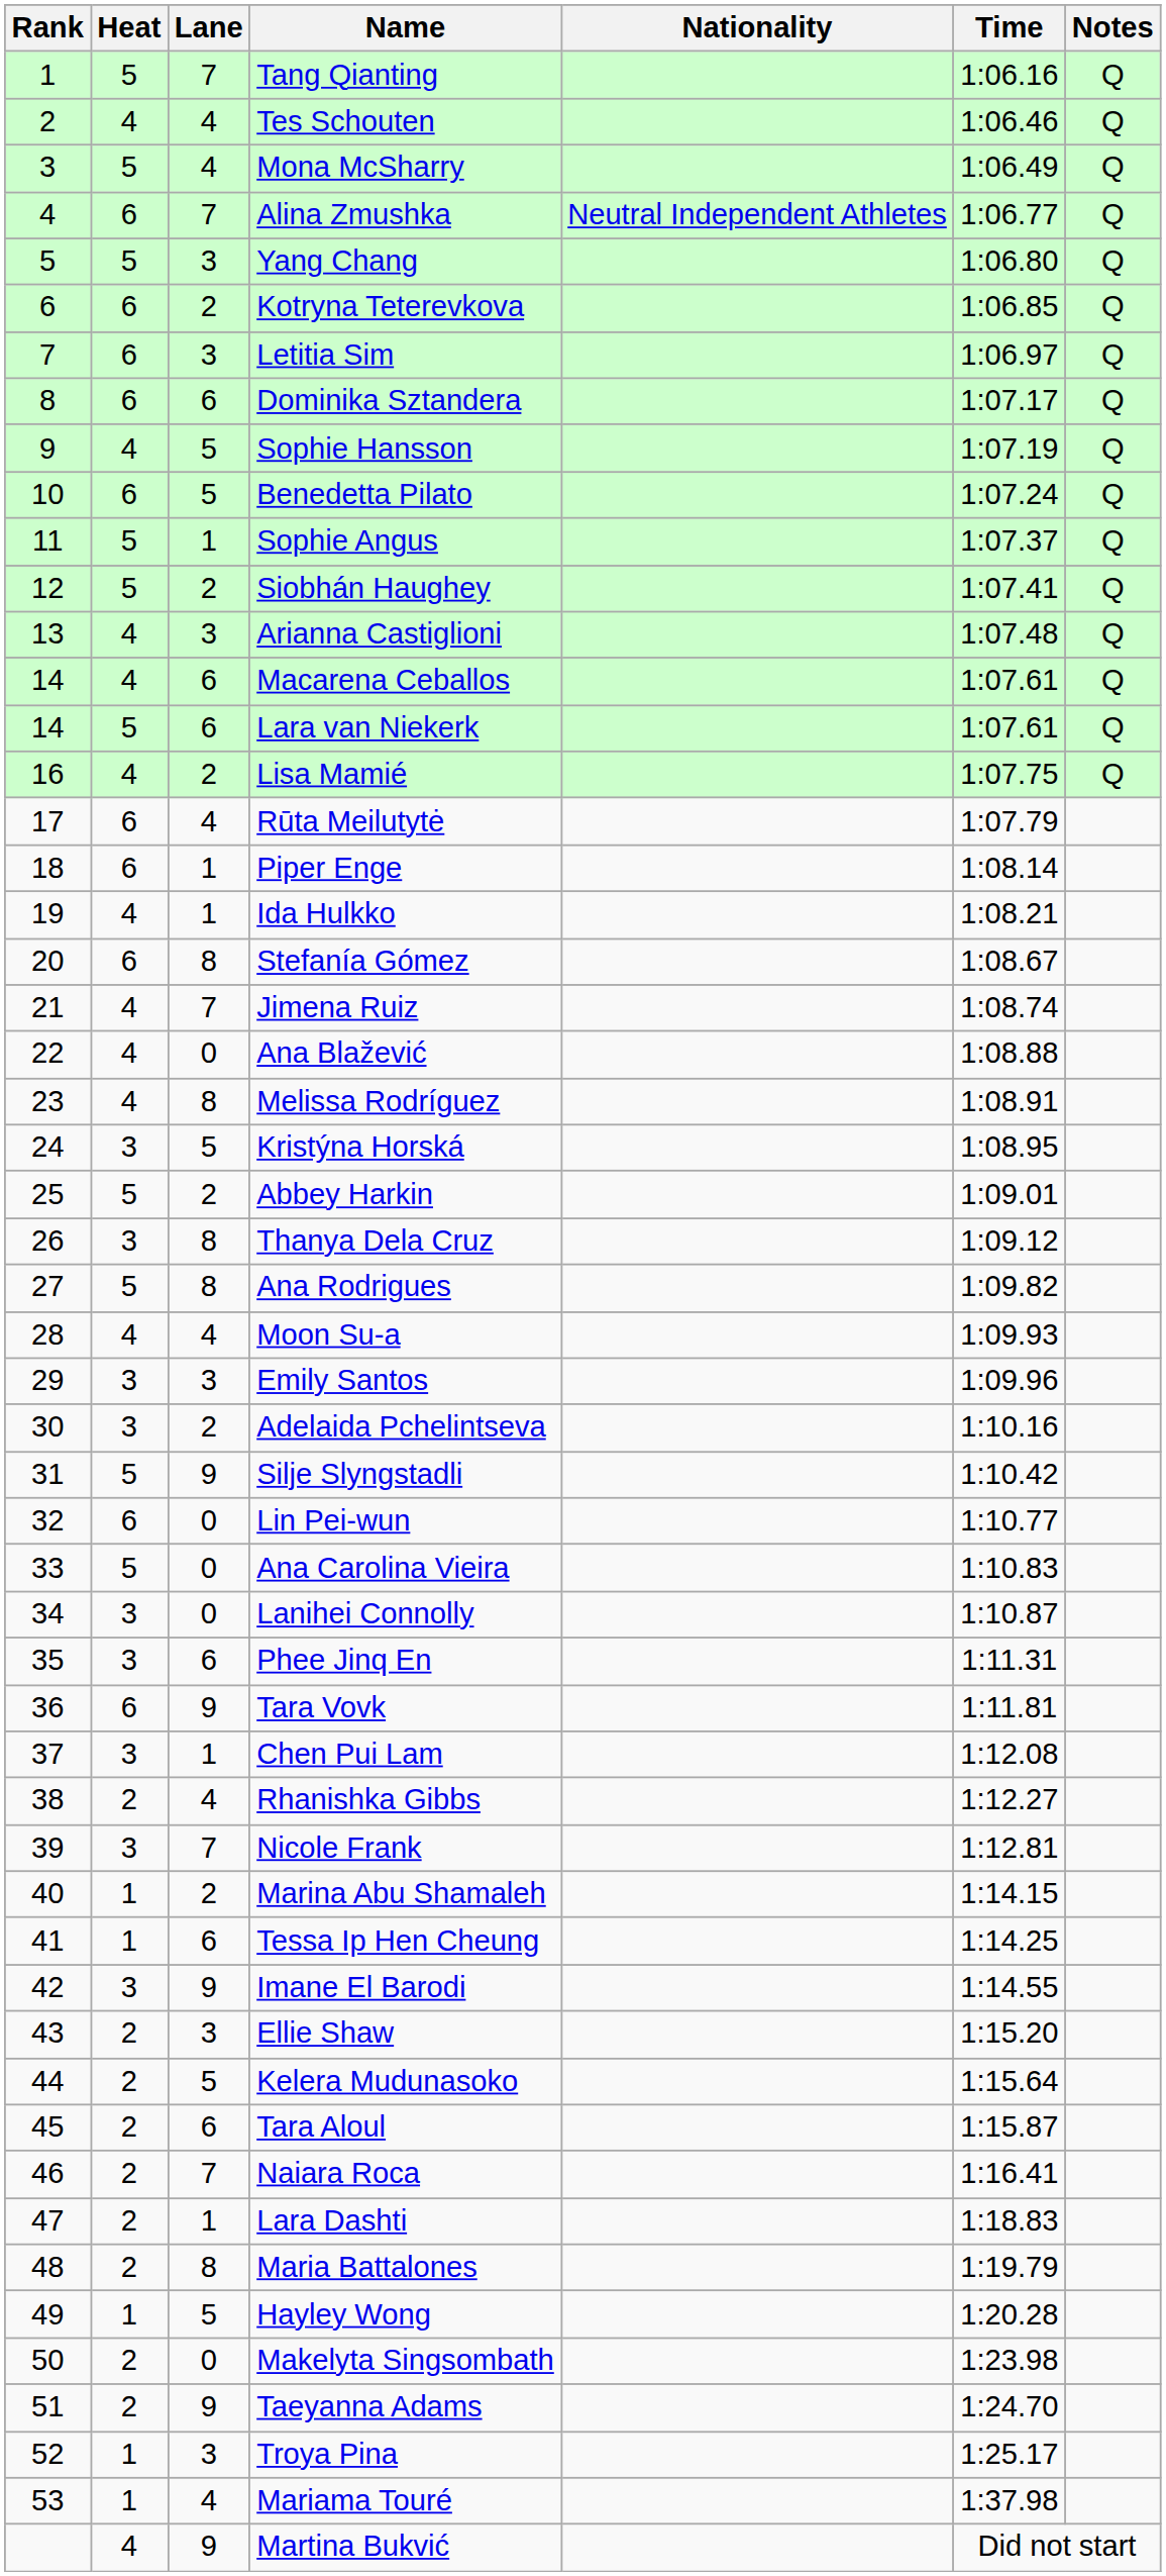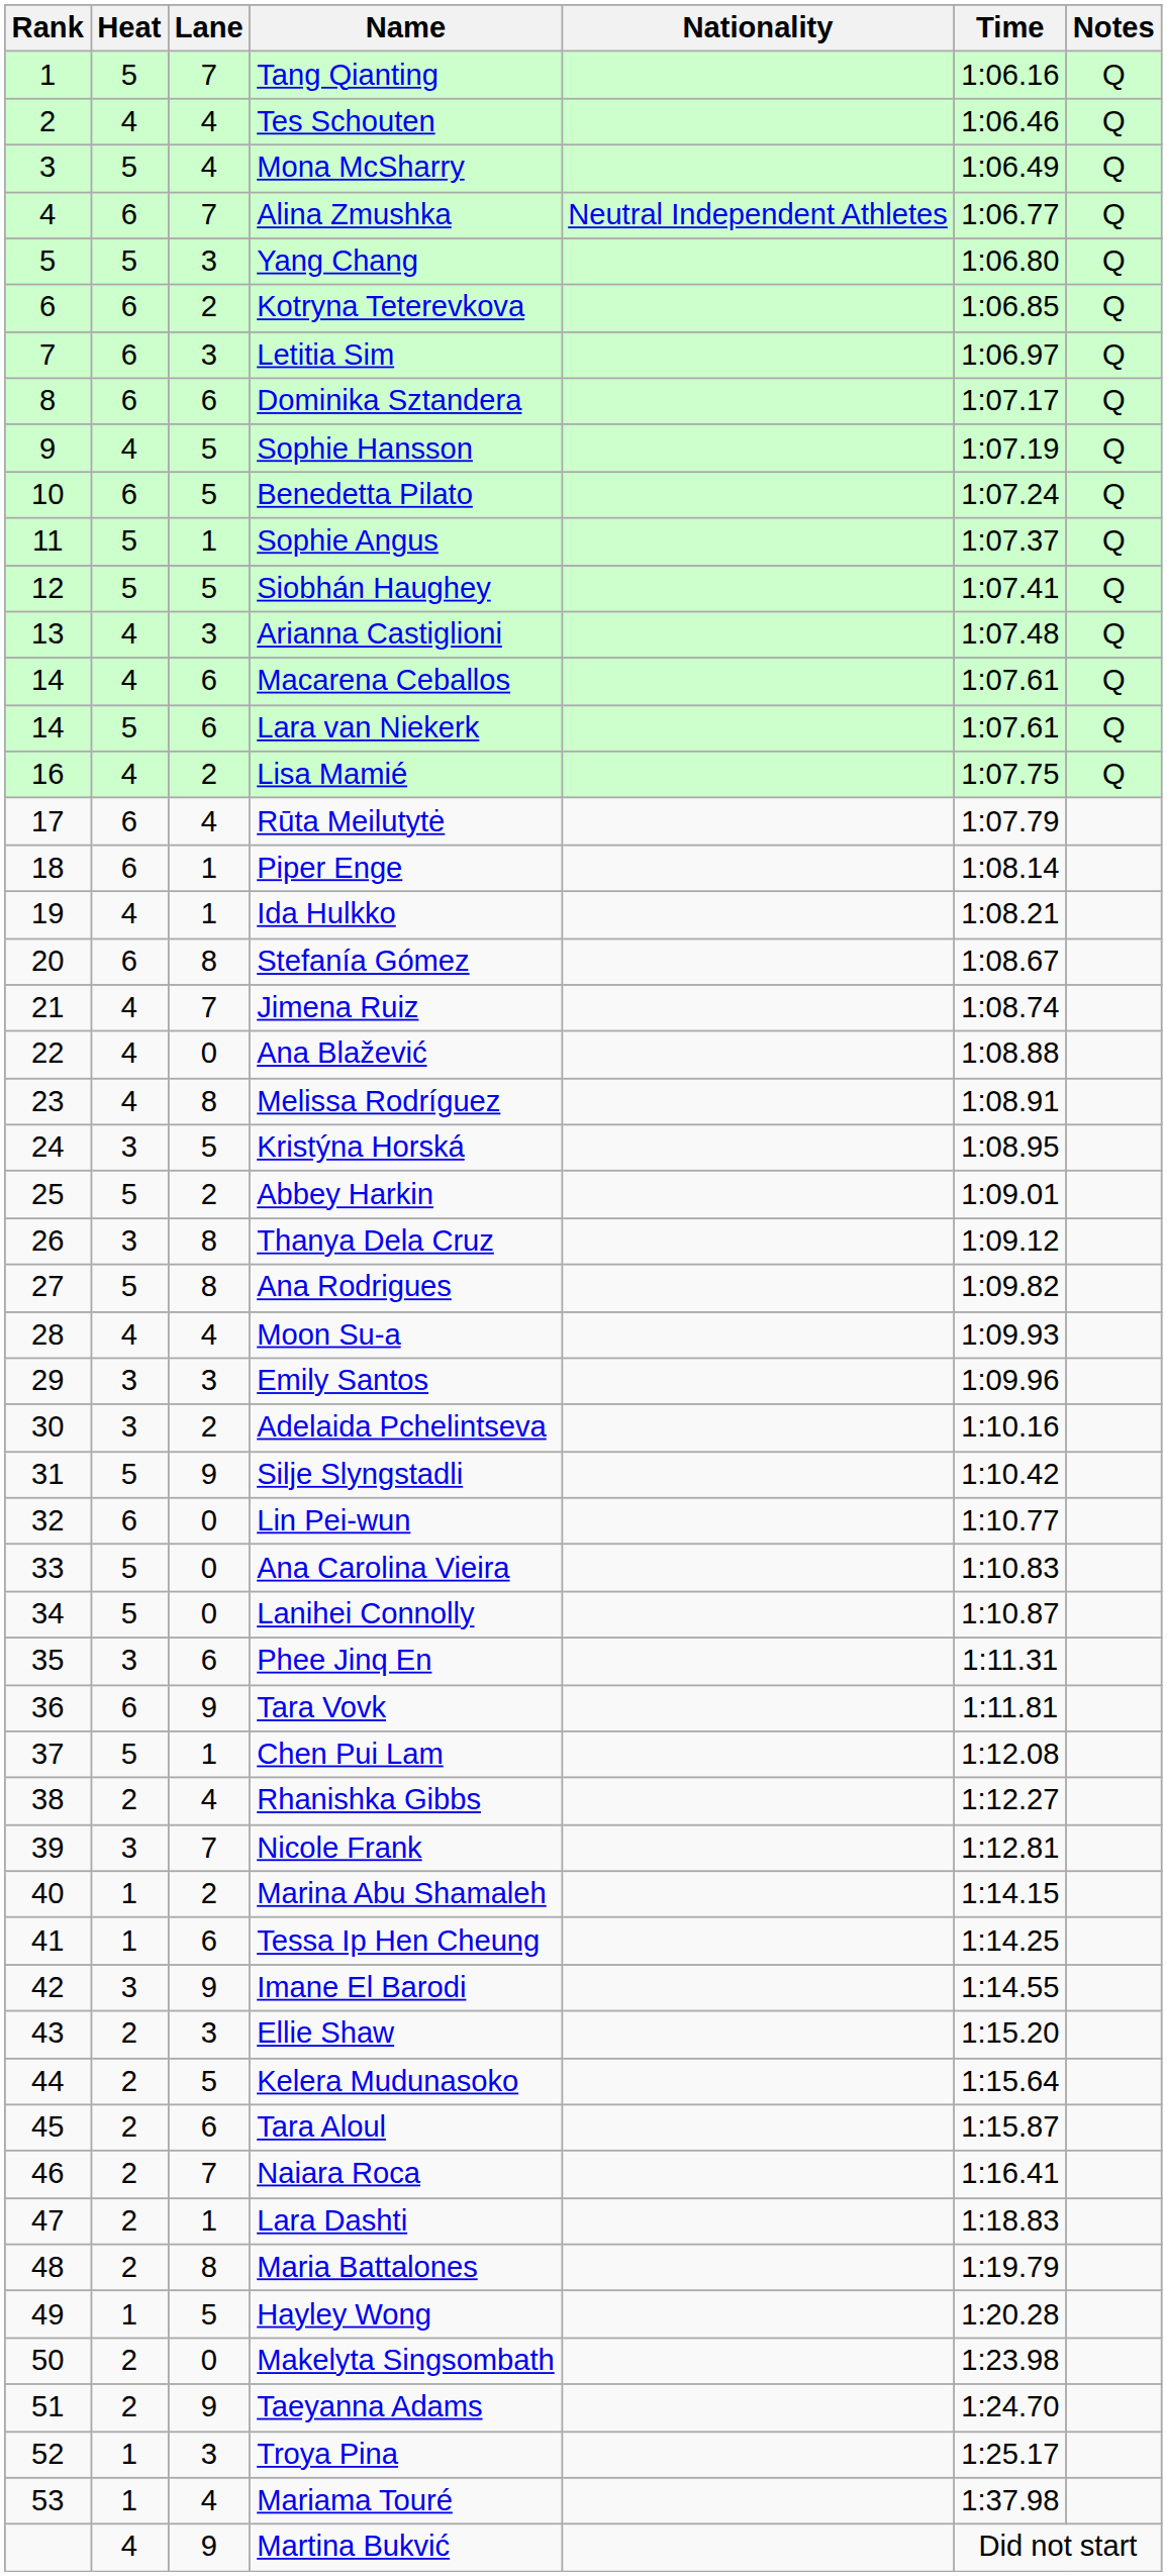Siobhán Haughey | Lane: 2 -> 5
Lanihei Connolly | Heat: 3 -> 5
Chen Pui Lam | Heat: 3 -> 5
